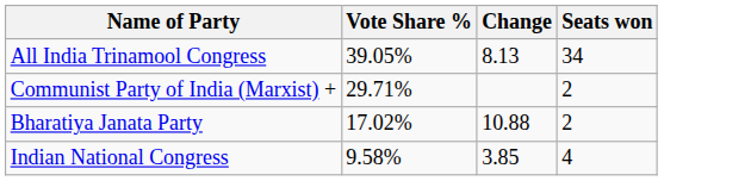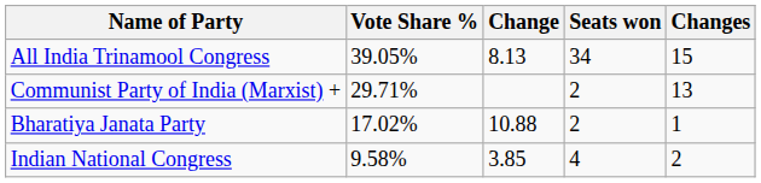+ column: Changes | 15 | 13 | 1 | 2
